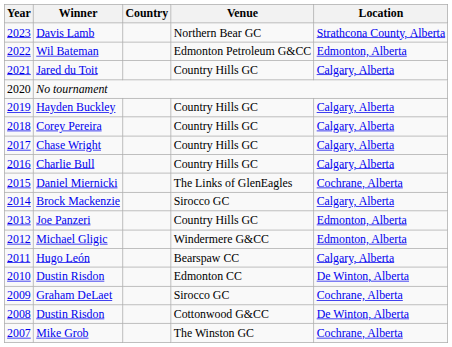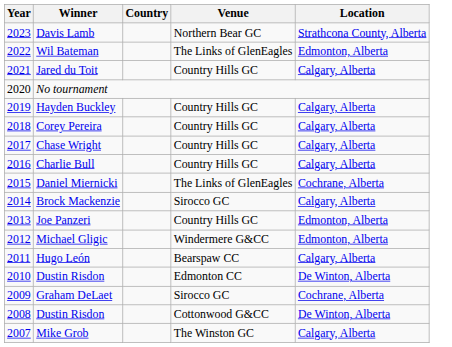Wil Bateman | Venue: Edmonton Petroleum G&CC -> The Links of GlenEagles
Mike Grob | Location: Cochrane, Alberta -> Calgary, Alberta
